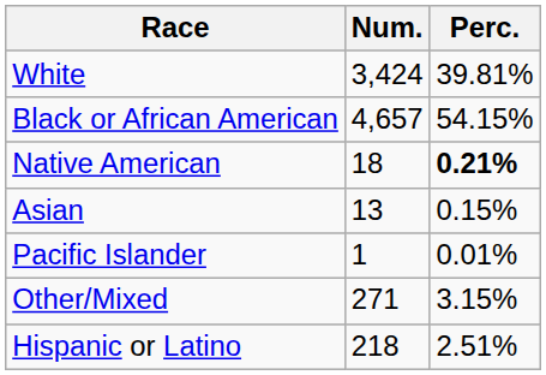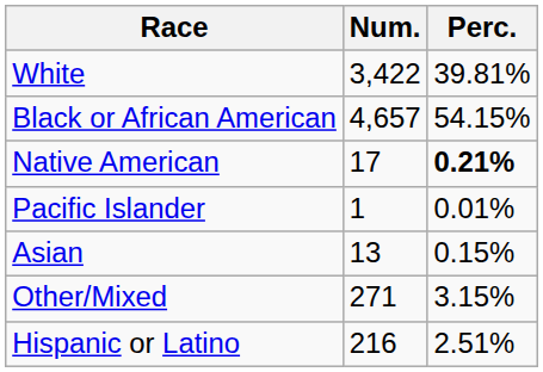White | Num.: 3,424 -> 3,422
Native American | Num.: 18 -> 17
rows swapped: Asian <-> Pacific Islander
Hispanic or Latino | Num.: 218 -> 216
